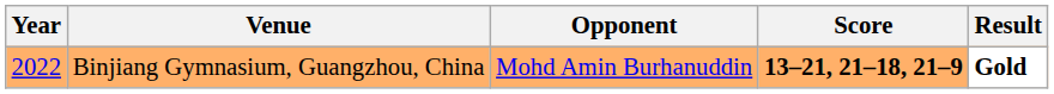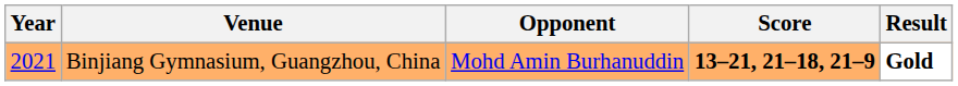Binjiang Gymnasium, Guangzhou, China | Year: 2022 -> 2021
